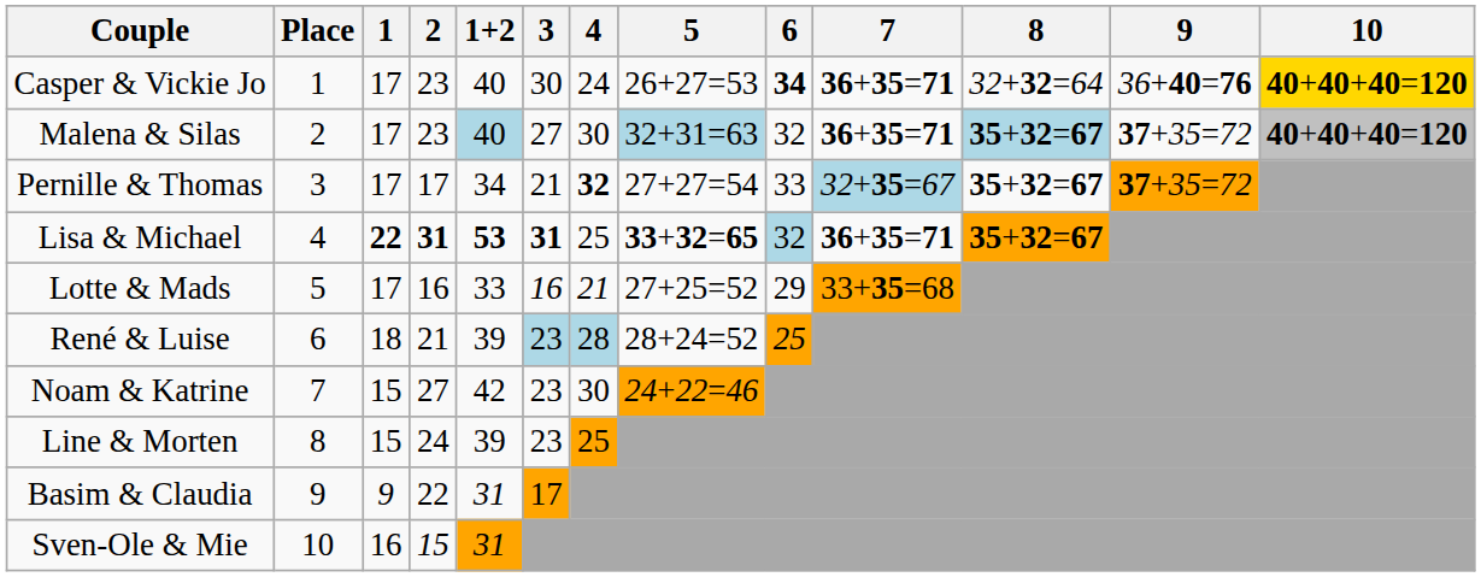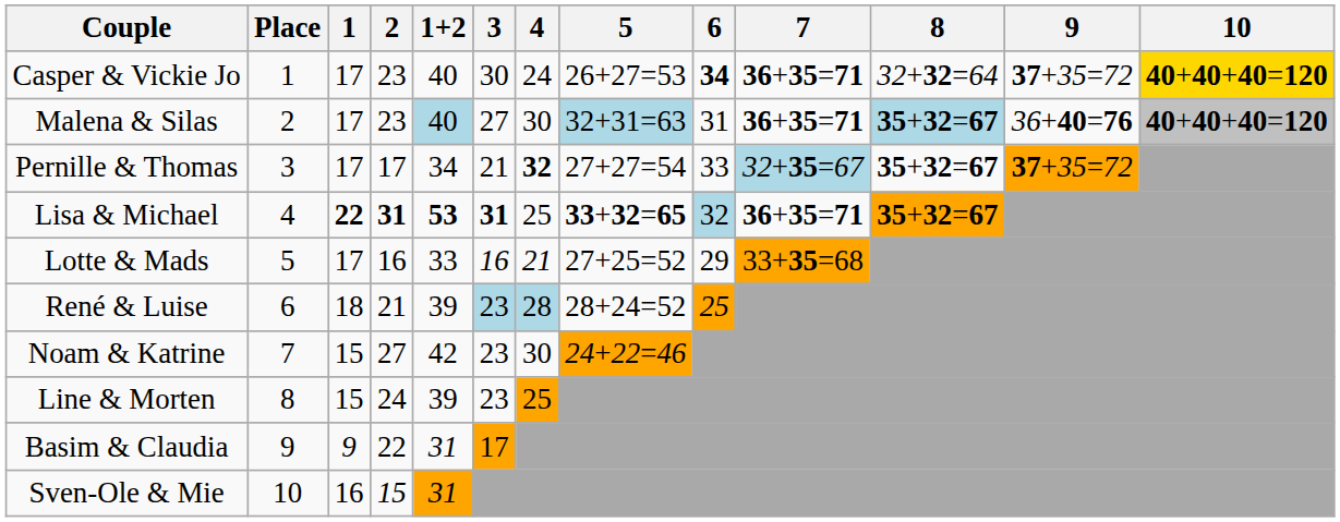Casper & Vickie Jo | 9: 36+40=76 -> 37+35=72
Malena & Silas | 6: 32 -> 31
Malena & Silas | 9: 37+35=72 -> 36+40=76
